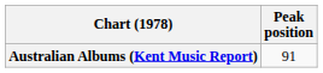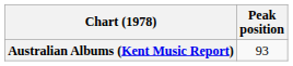Australian Albums (Kent Music Report) | Peak position: 91 -> 93
